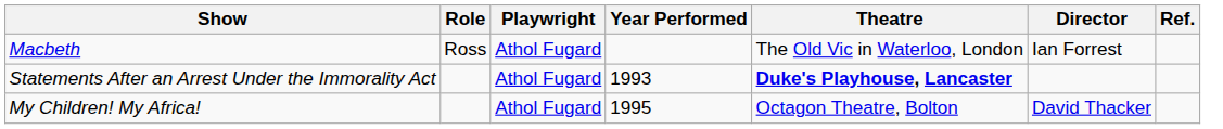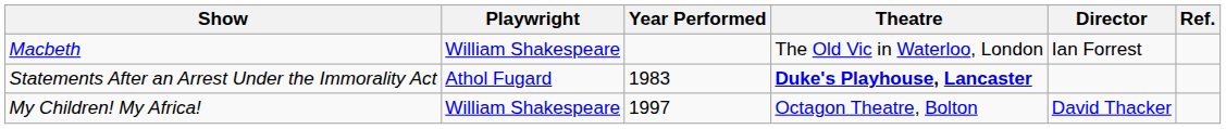- column: Role | Ross
Macbeth | Playwright: Athol Fugard -> William Shakespeare
Statements After an Arrest Under the Immorality Act | Year Performed: 1993 -> 1983
My Children! My Africa! | Playwright: Athol Fugard -> William Shakespeare
My Children! My Africa! | Year Performed: 1995 -> 1997
